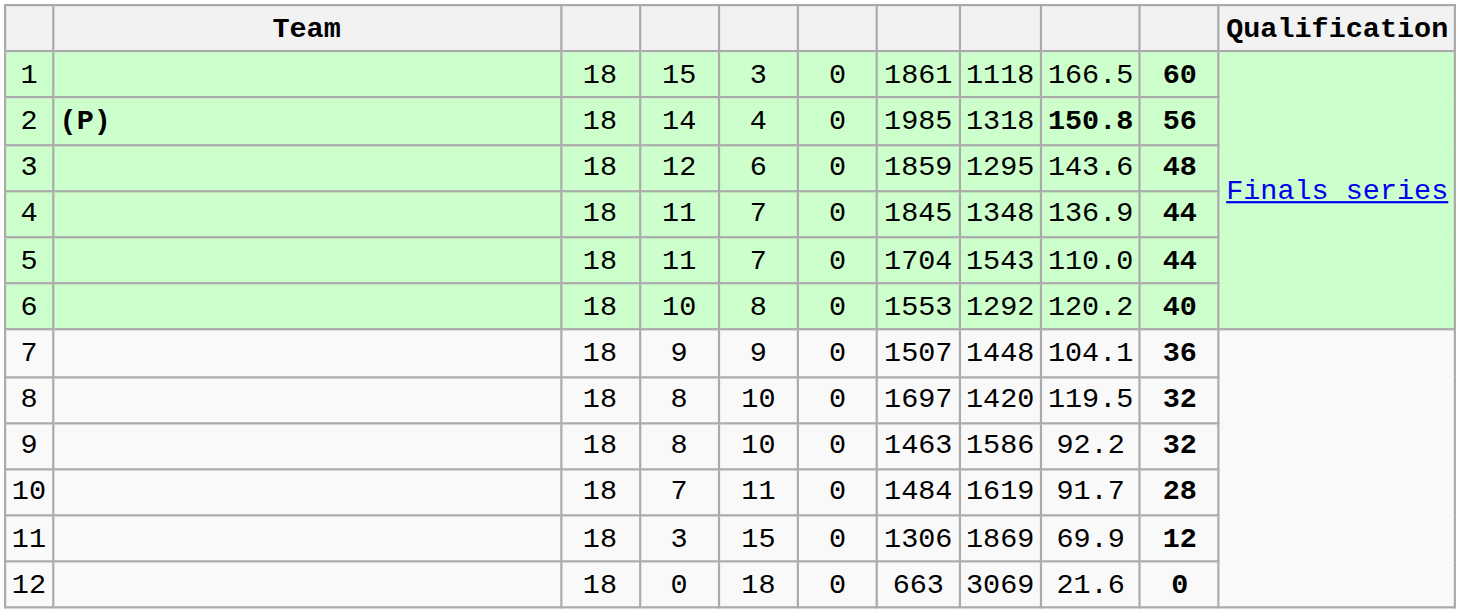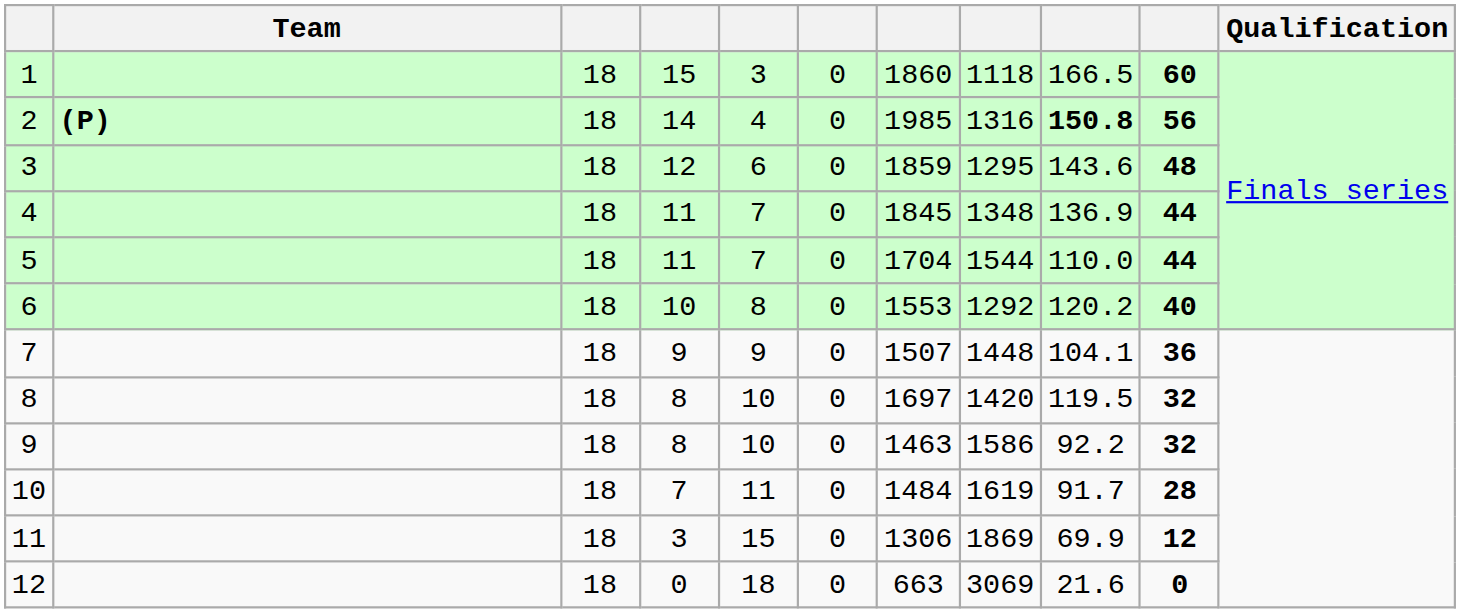1 | column 7: 1861 -> 1860
2 | column 8: 1318 -> 1316
5 | column 8: 1543 -> 1544
